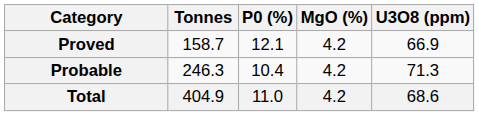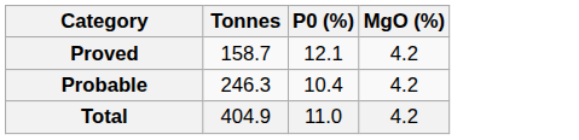- column: U3O8 (ppm) | 66.9 | 71.3 | 68.6
